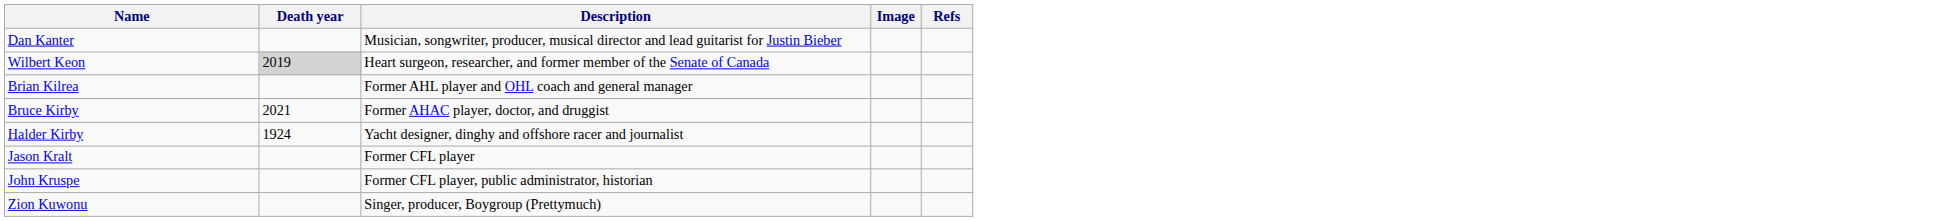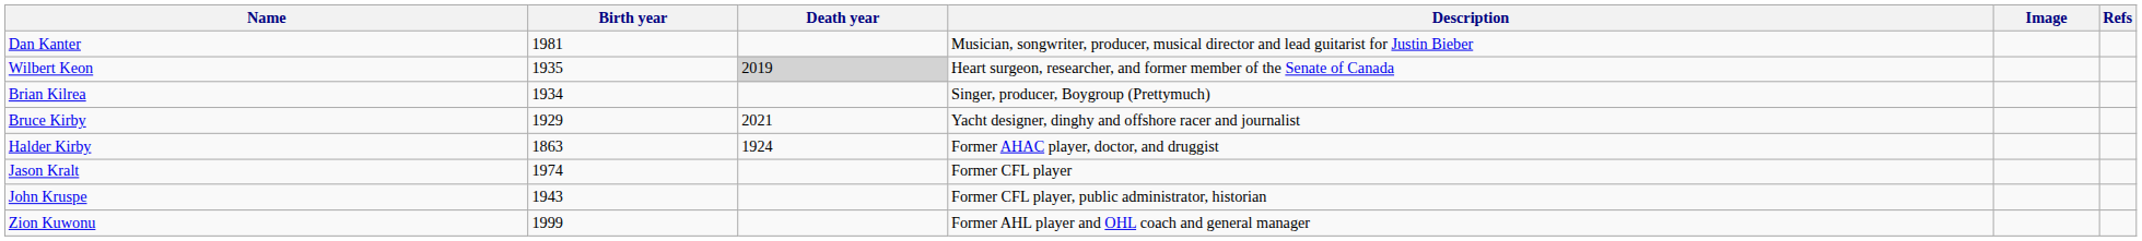+ column: Birth year | 1981 | 1935 | 1934 | 1929 | 1863 | 1974 | 1943 | 1999
Brian Kilrea | Description: Former AHL player and OHL coach and general manager -> Singer, producer, Boygroup (Prettymuch)
Bruce Kirby | Description: Former AHAC player, doctor, and druggist -> Yacht designer, dinghy and offshore racer and journalist
Halder Kirby | Description: Yacht designer, dinghy and offshore racer and journalist -> Former AHAC player, doctor, and druggist
Zion Kuwonu | Description: Singer, producer, Boygroup (Prettymuch) -> Former AHL player and OHL coach and general manager
